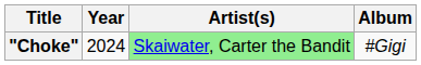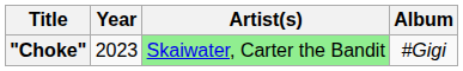"Choke" | Year: 2024 -> 2023
